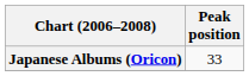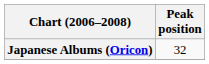Japanese Albums (Oricon) | Peak position: 33 -> 32
